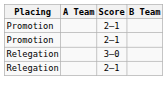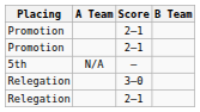+ row: 5th | N/A | —
